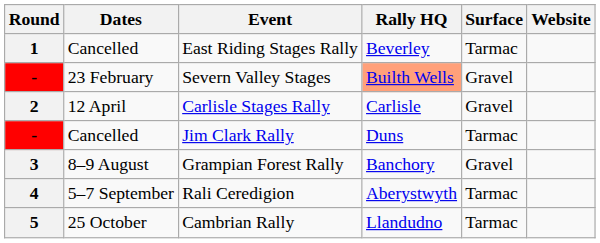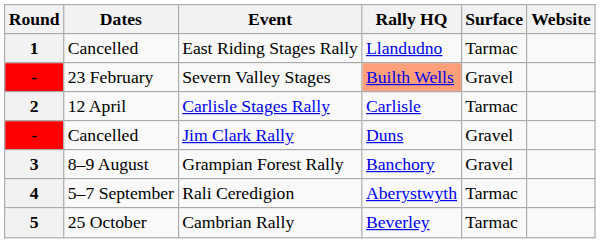East Riding Stages Rally | Rally HQ: Beverley -> Llandudno
Carlisle Stages Rally | Surface: Gravel -> Tarmac
Jim Clark Rally | Surface: Tarmac -> Gravel
Cambrian Rally | Rally HQ: Llandudno -> Beverley
